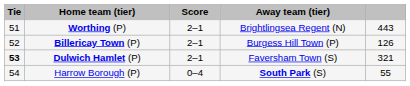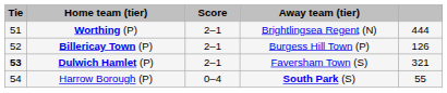Worthing (P) | column 5: 443 -> 444
